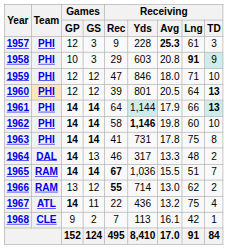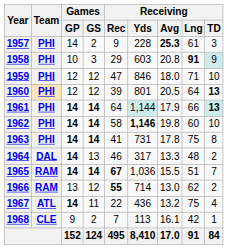1957 | Games / GP: 12 -> 14
1957 | Games / GS: 3 -> 2
